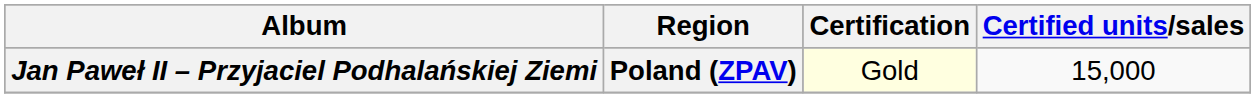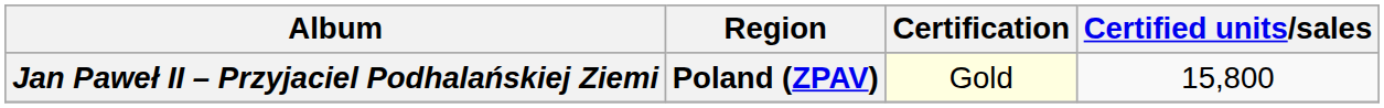Jan Paweł II – Przyjaciel Podhalańskiej Ziemi | Certified units/sales: 15,000 -> 15,800
